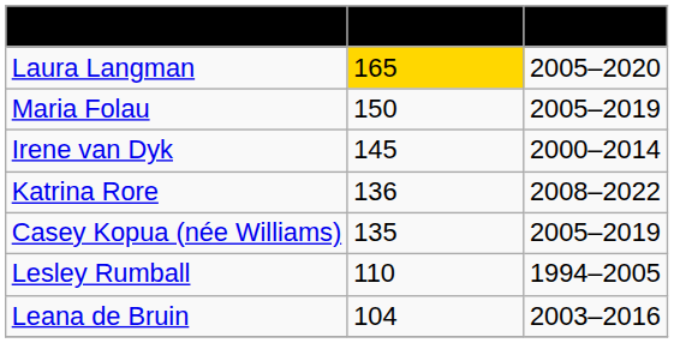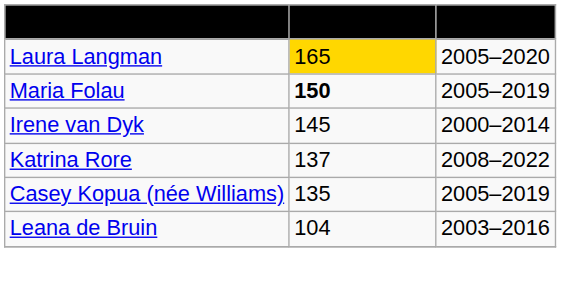Maria Folau | Appearances: normal -> bold
Katrina Rore | Appearances: 136 -> 137
- row: Lesley Rumball | 110 | 1994–2005
